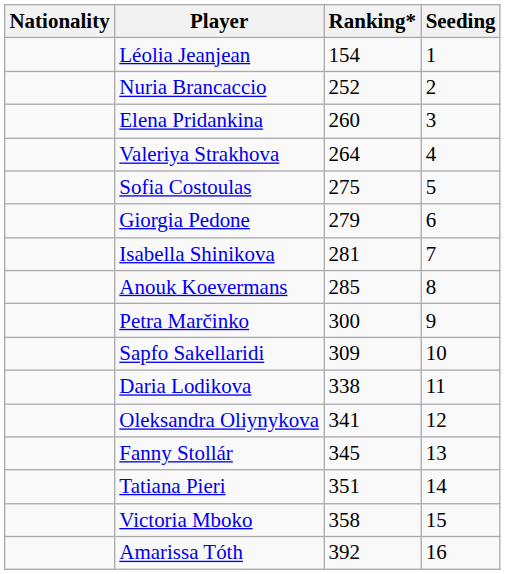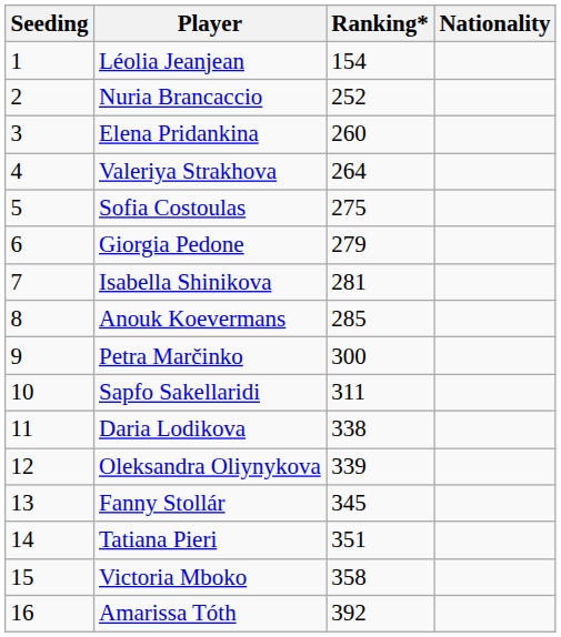columns swapped: Nationality <-> Seeding
Sapfo Sakellaridi | Ranking*: 309 -> 311
Oleksandra Oliynykova | Ranking*: 341 -> 339
